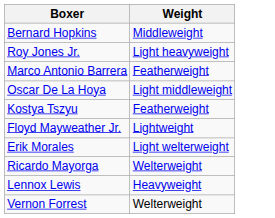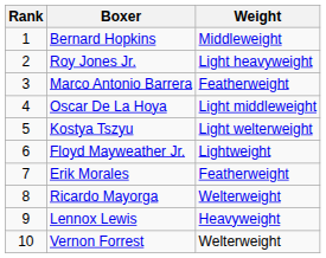+ column: Rank | 1 | 2 | 3 | 4 | 5 | 6 | 7 | 8 | 9 | 10
Kostya Tszyu | Weight: Featherweight -> Light welterweight
Erik Morales | Weight: Light welterweight -> Featherweight
